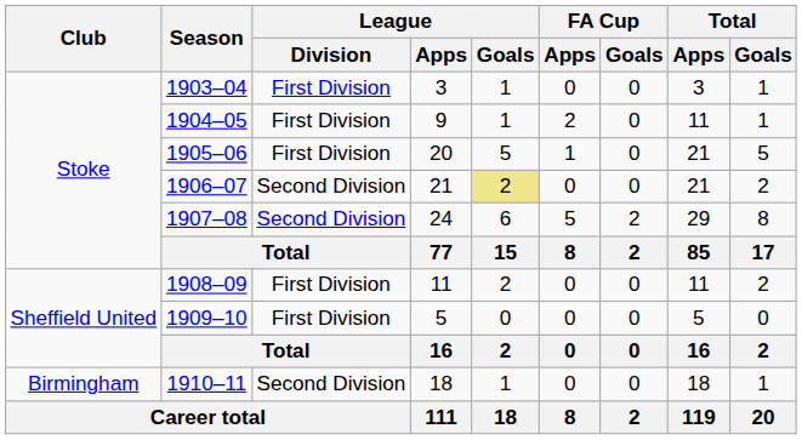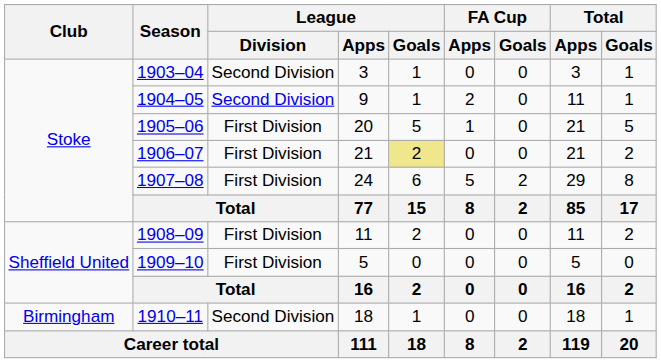1903–04 | League / Division: First Division -> Second Division
1904–05 | League / Division: First Division -> Second Division
1906–07 | League / Division: Second Division -> First Division
1907–08 | League / Division: Second Division -> First Division
